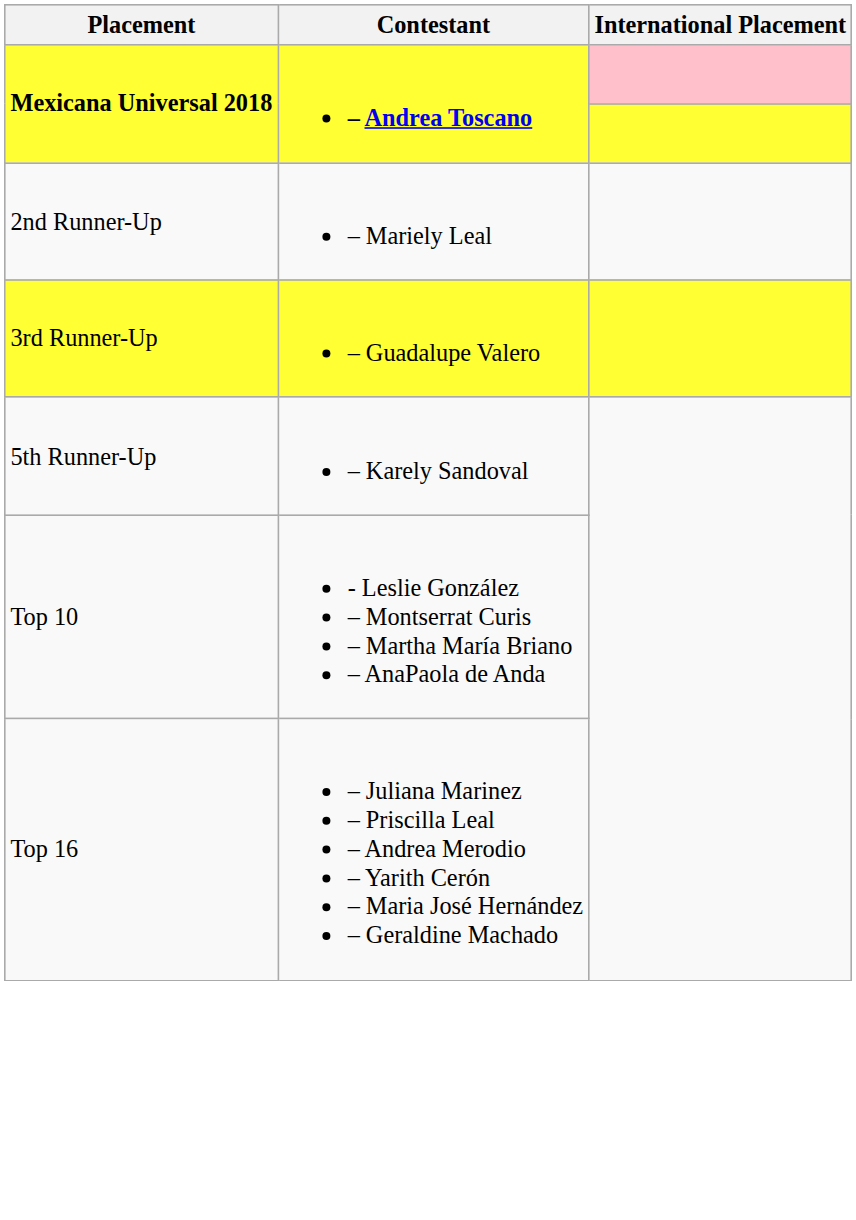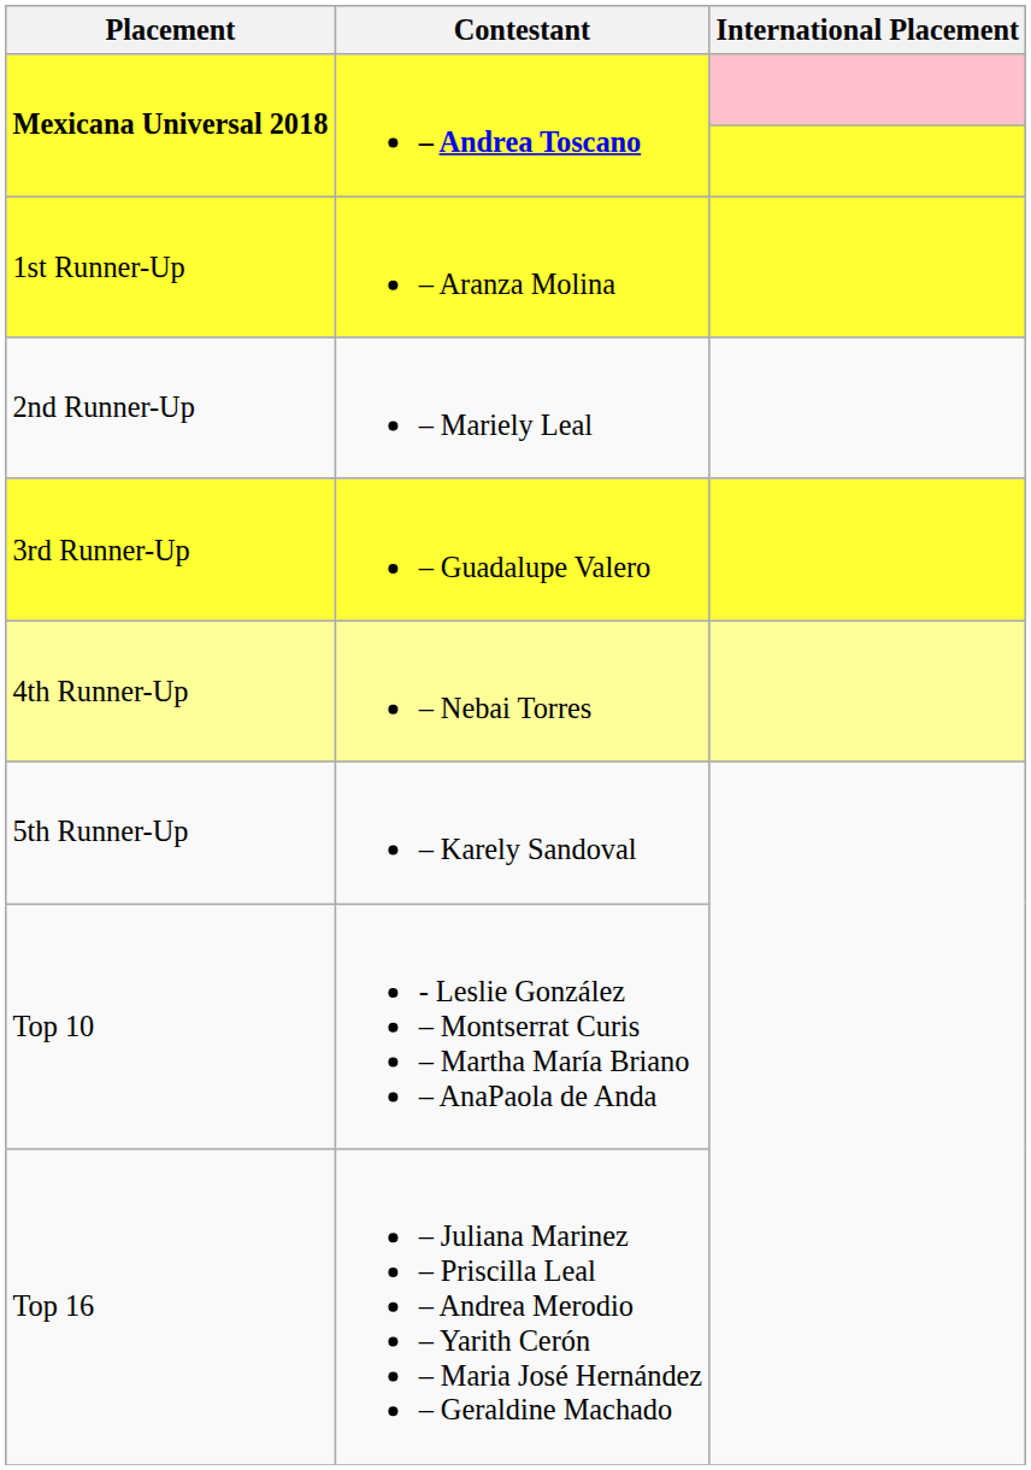+ row: 1st Runner-Up | – Aranza Molina
+ row: 4th Runner-Up | – Nebai Torres
